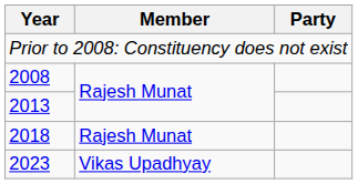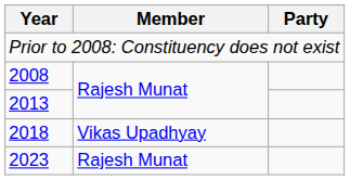2018 | Member: Rajesh Munat -> Vikas Upadhyay
2023 | Member: Vikas Upadhyay -> Rajesh Munat
